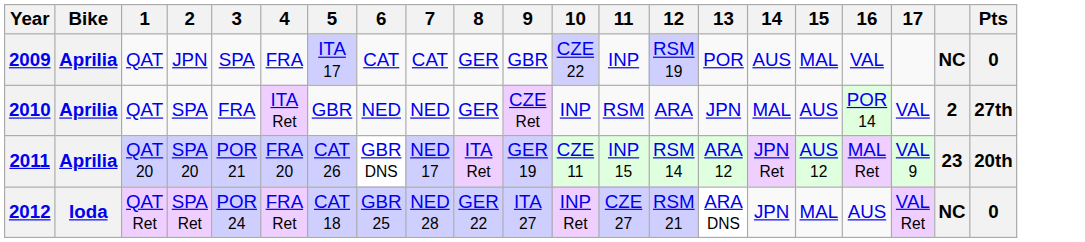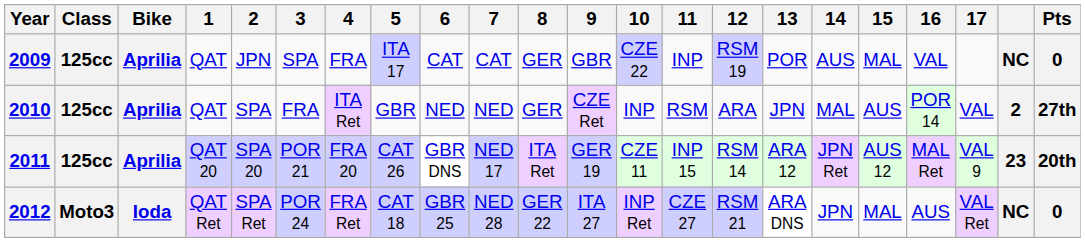+ column: Class | 125cc | 125cc | 125cc | Moto3
